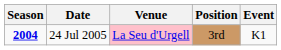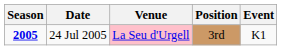24 Jul 2005 | Season: 2004 -> 2005
